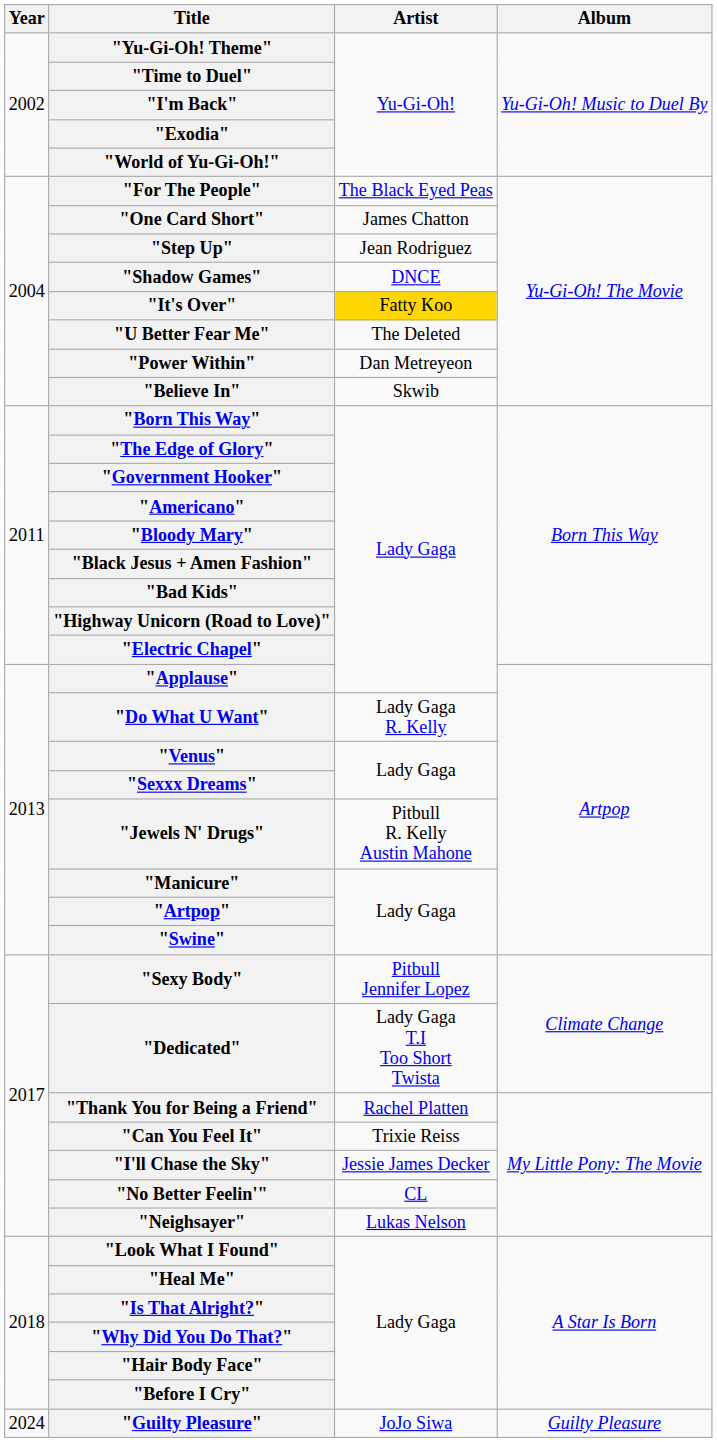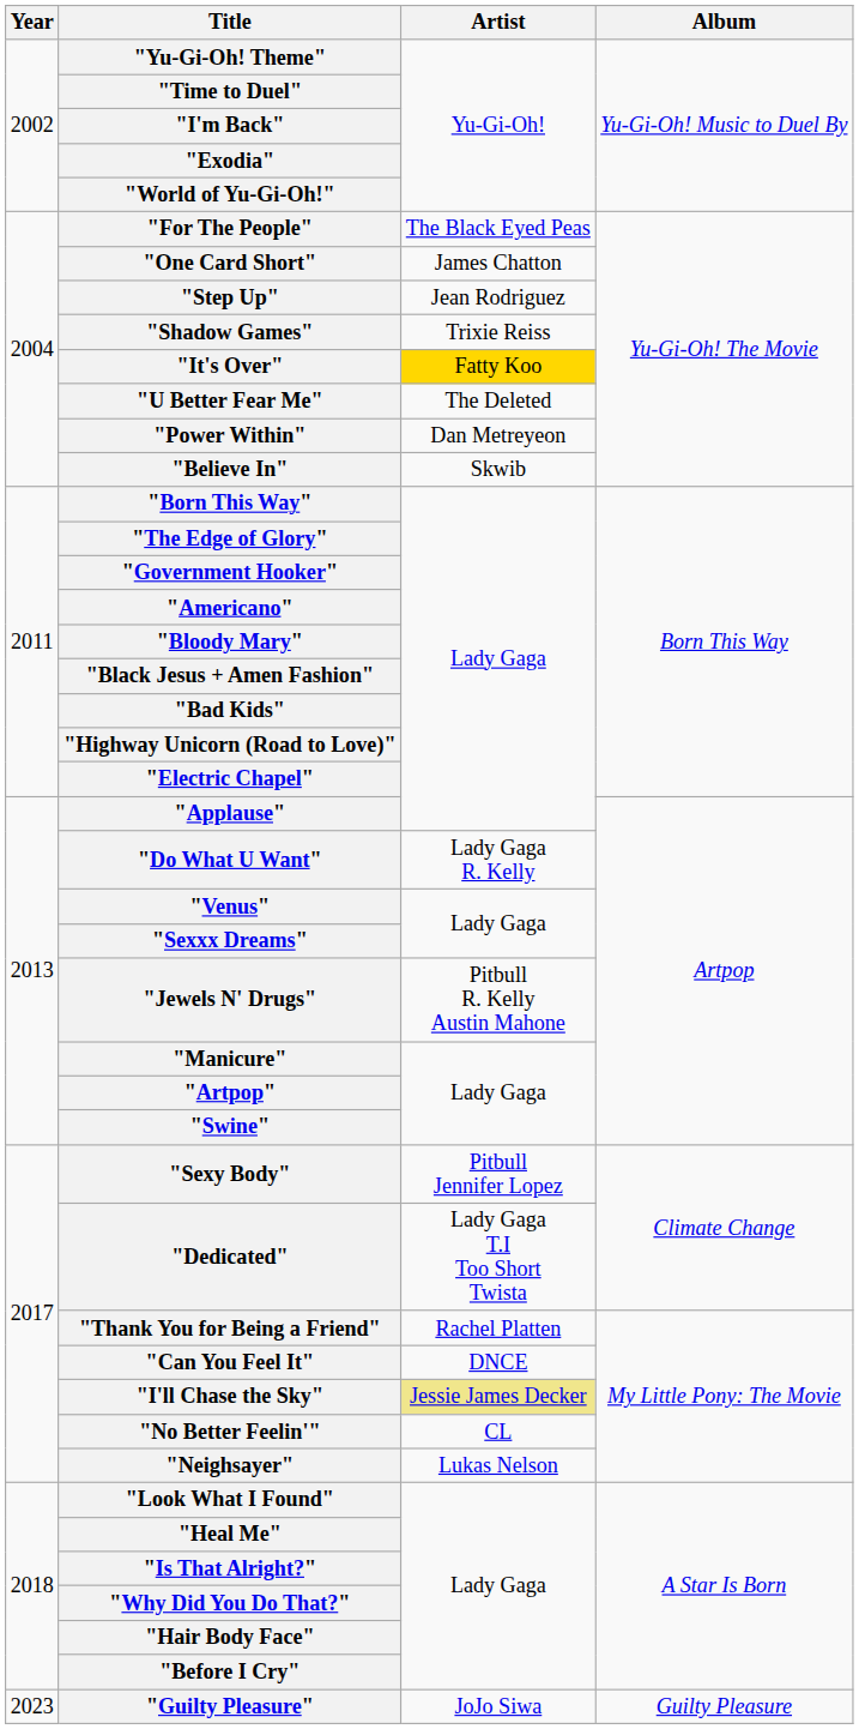"Shadow Games" | Artist: DNCE -> Trixie Reiss
"Can You Feel It" | Artist: Trixie Reiss -> DNCE
"I'll Chase the Sky" | Artist: no background -> khaki background
"Guilty Pleasure" | Year: 2024 -> 2023
